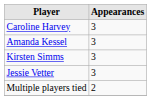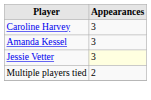- row: Kirsten Simms | 3
Jessie Vetter | Appearances: no background -> lightyellow background
